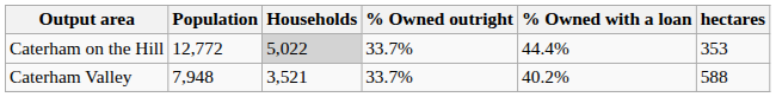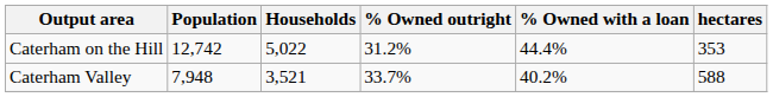Caterham on the Hill | Population: 12,772 -> 12,742
Caterham on the Hill | Households: lightgrey background -> no background
Caterham on the Hill | % Owned outright: 33.7% -> 31.2%
